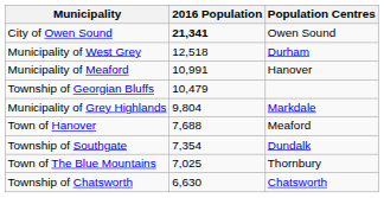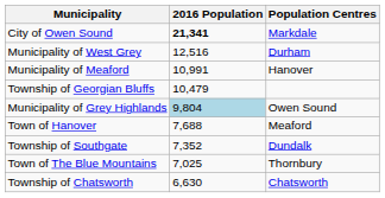City of Owen Sound | Population Centres: Owen Sound -> Markdale
Municipality of West Grey | 2016 Population: 12,518 -> 12,516
Municipality of Grey Highlands | 2016 Population: no background -> lightblue background
Municipality of Grey Highlands | Population Centres: Markdale -> Owen Sound
Township of Southgate | 2016 Population: 7,354 -> 7,352
